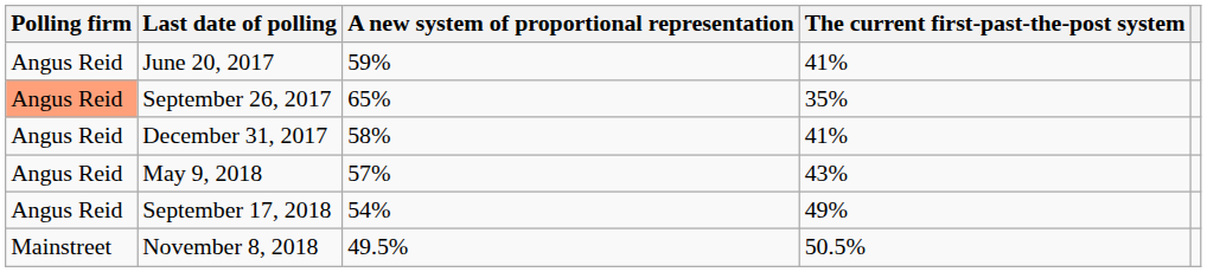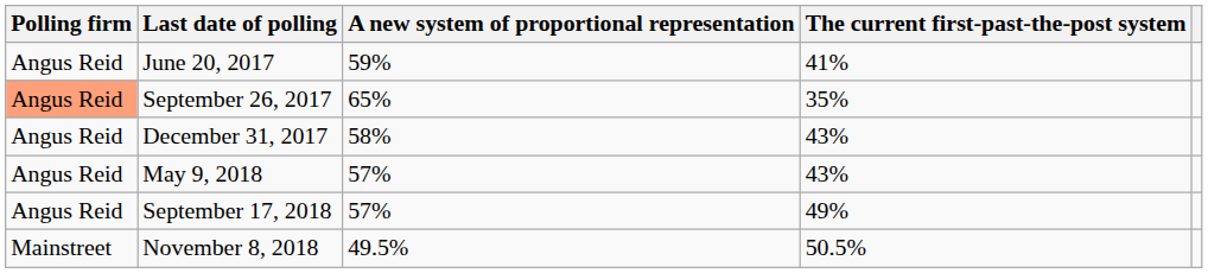December 31, 2017 | The current first-past-the-post system: 41% -> 43%
September 17, 2018 | A new system of proportional representation: 54% -> 57%
